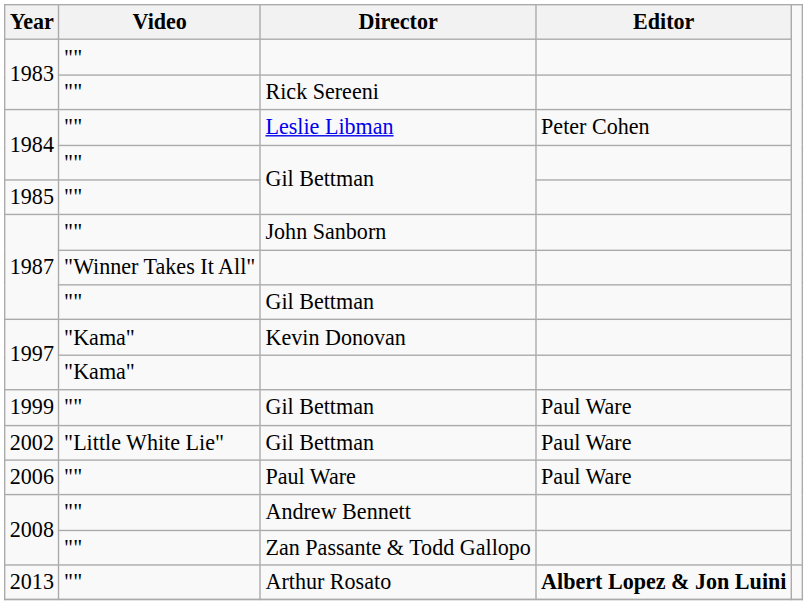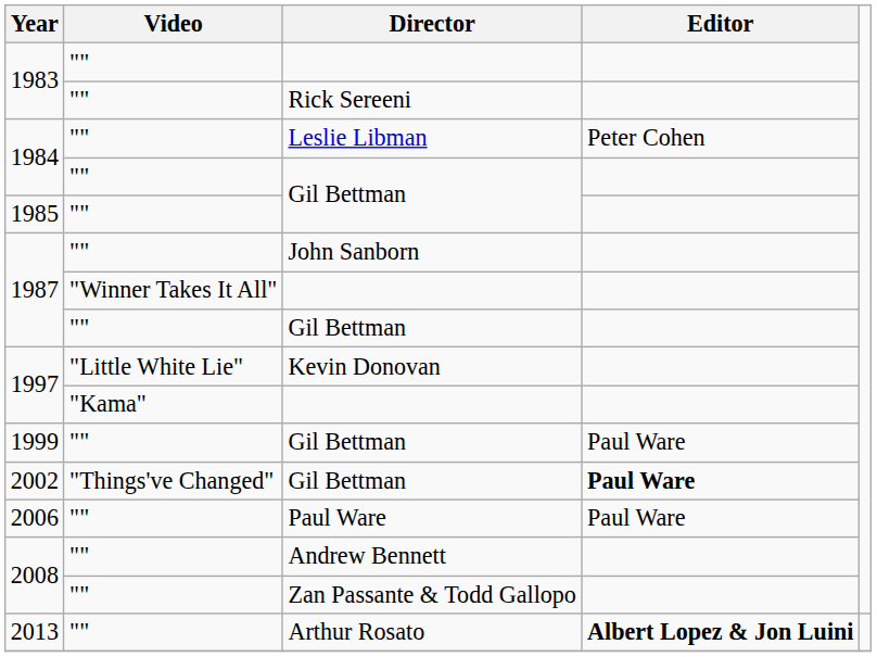1997 / Kevin Donovan | Video: "Kama" -> "Little White Lie"
2002 | Video: "Little White Lie" -> "Things've Changed"
2002 | Editor: normal -> bold
